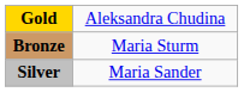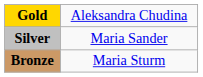rows swapped: Silver <-> Bronze
